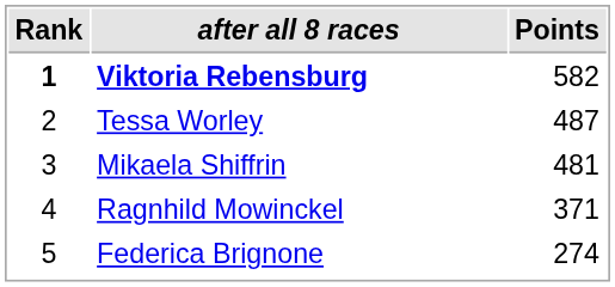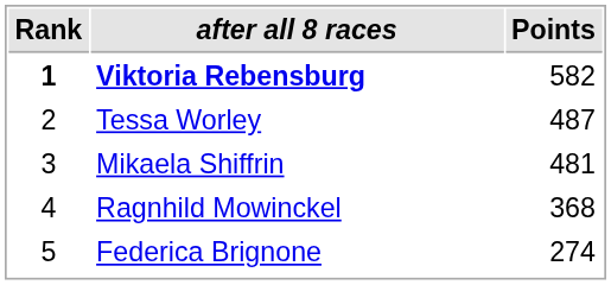Ragnhild Mowinckel | Points: 371 -> 368
